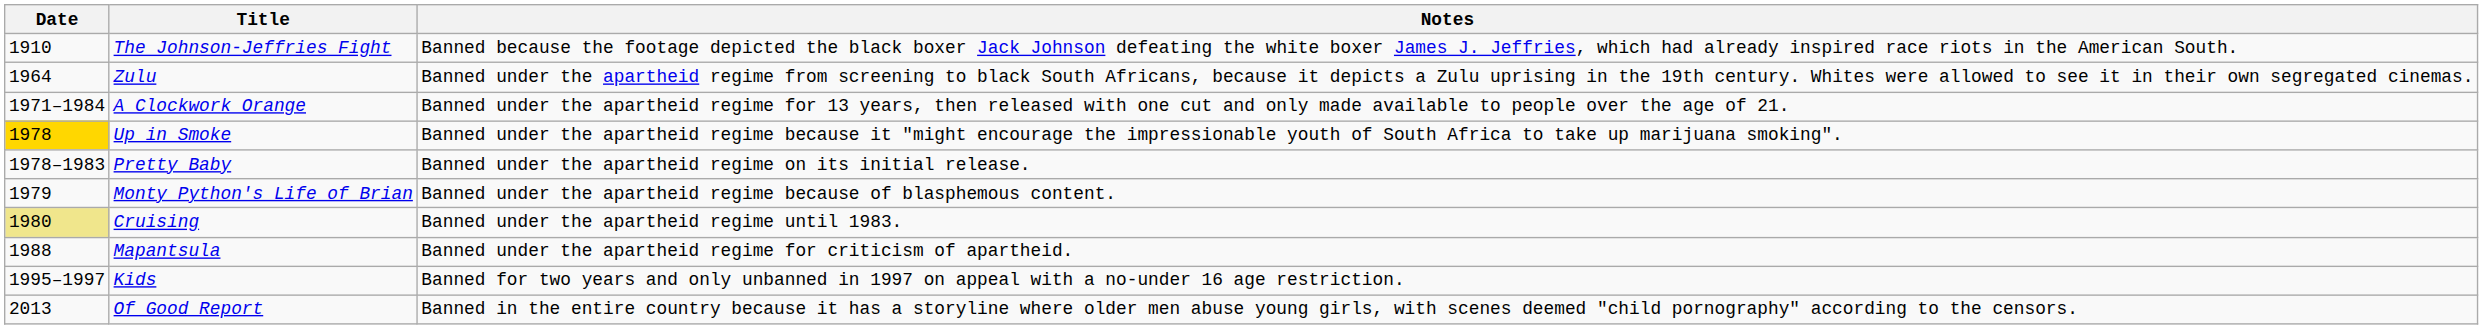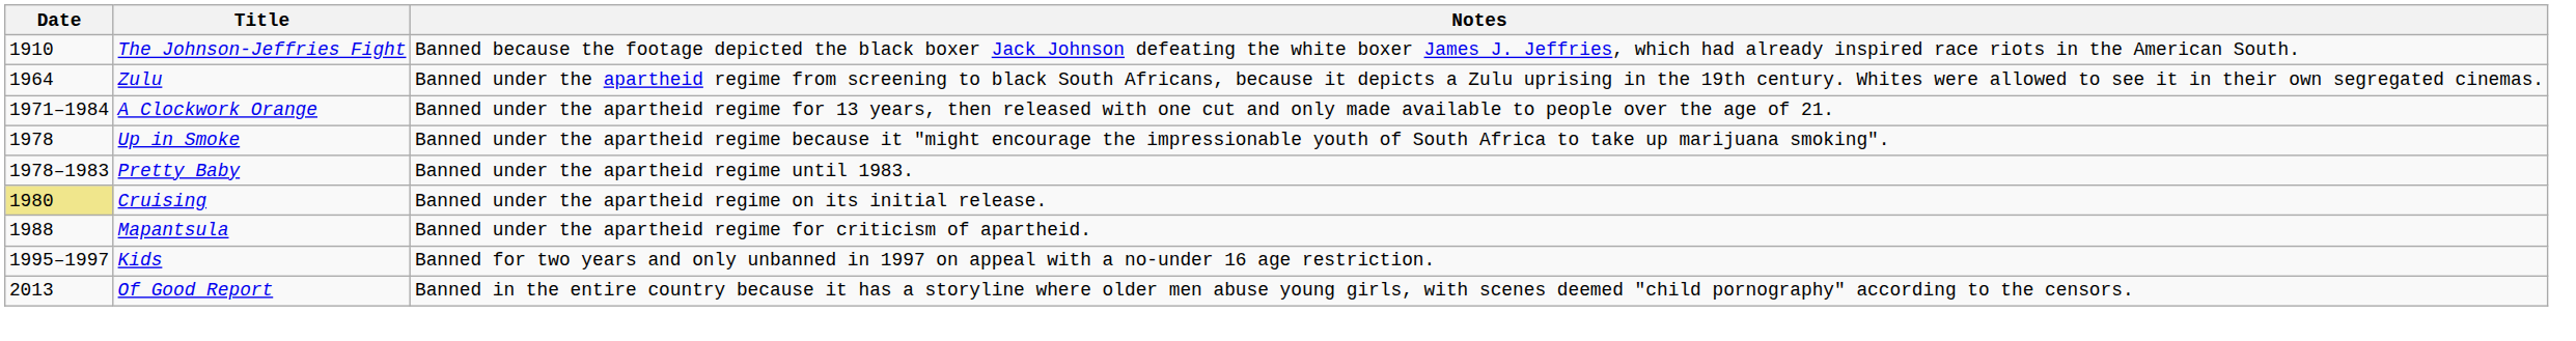Up in Smoke | Date: gold background -> no background
Pretty Baby | Notes: Banned under the apartheid regime on its initial release. -> Banned under the apartheid regime until 1983.
- row: 1979 | Monty Python's Life of Brian | Banned under the apartheid regime because of blasphemous content.
Cruising | Notes: Banned under the apartheid regime until 1983. -> Banned under the apartheid regime on its initial release.
